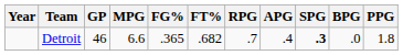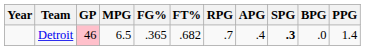Detroit | GP: no background -> pink background
Detroit | MPG: 6.6 -> 6.5
Detroit | PPG: 1.8 -> 1.4
